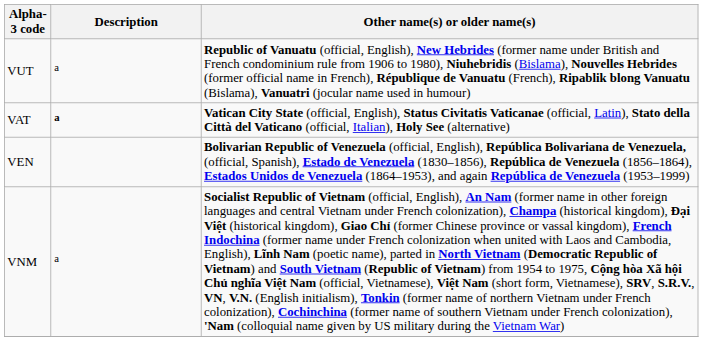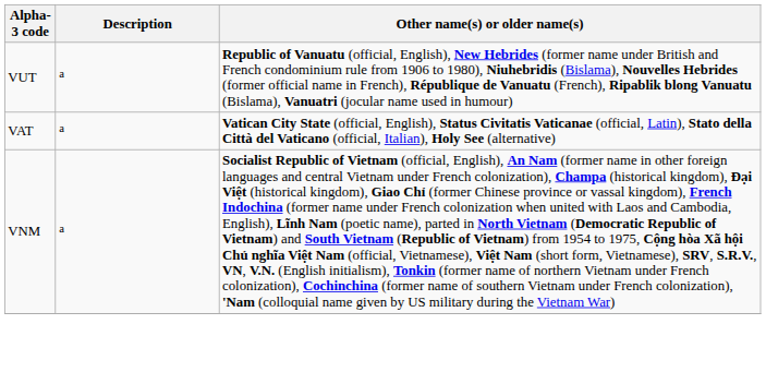VAT | Description: bold -> normal
- row: VEN | Bolivarian Republic of Venezuela (official, English), República Bolivariana de Venezuela, (official, Spanish), Estado de Venezuela (1830–1856), República de Venezuela (1856–1864), Estados Unidos de Venezuela (1864–1953), and again República de Venezuela (1953–1999)
